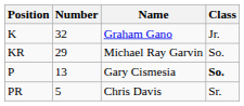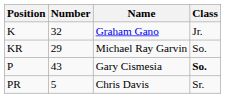P | Number: 13 -> 43
